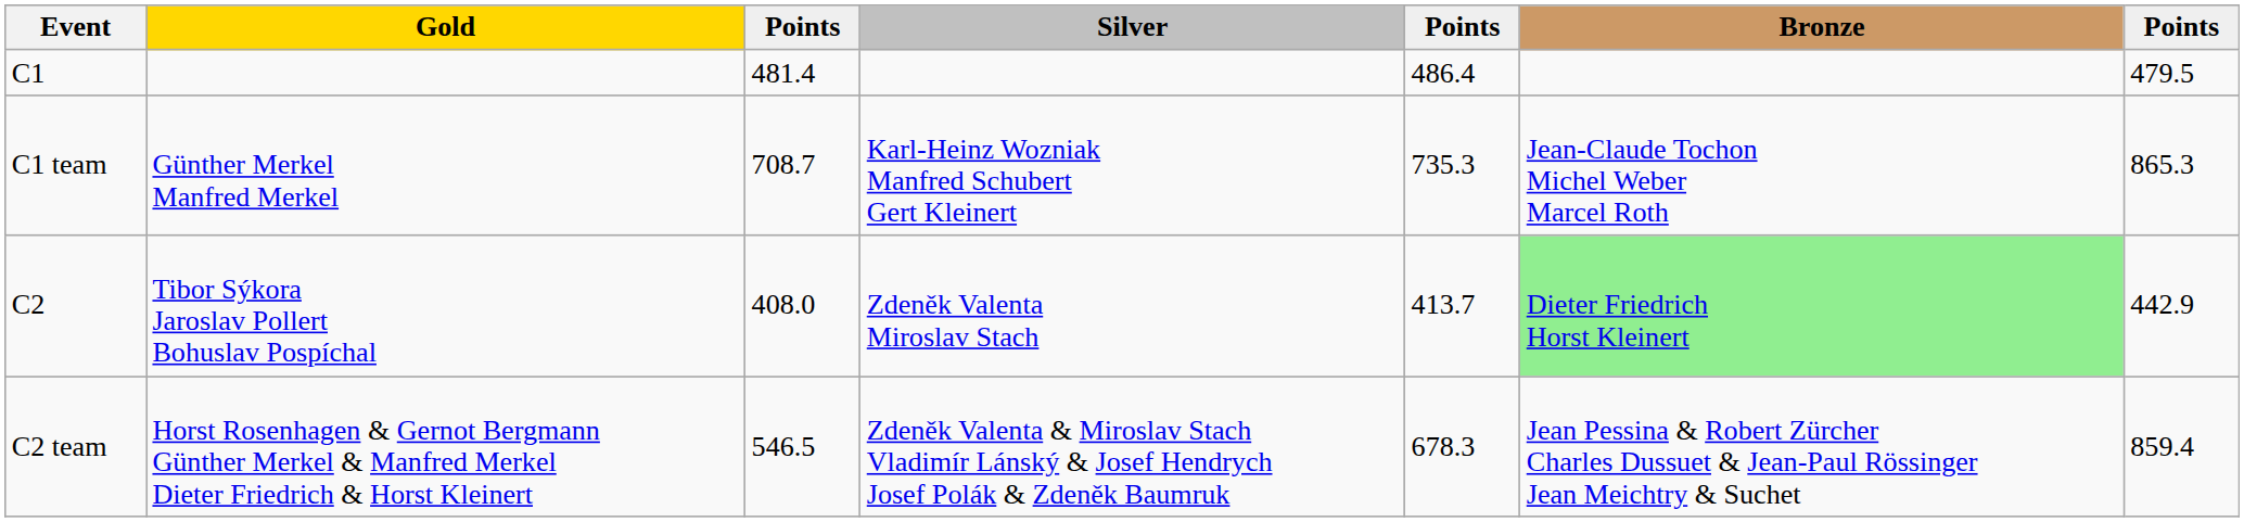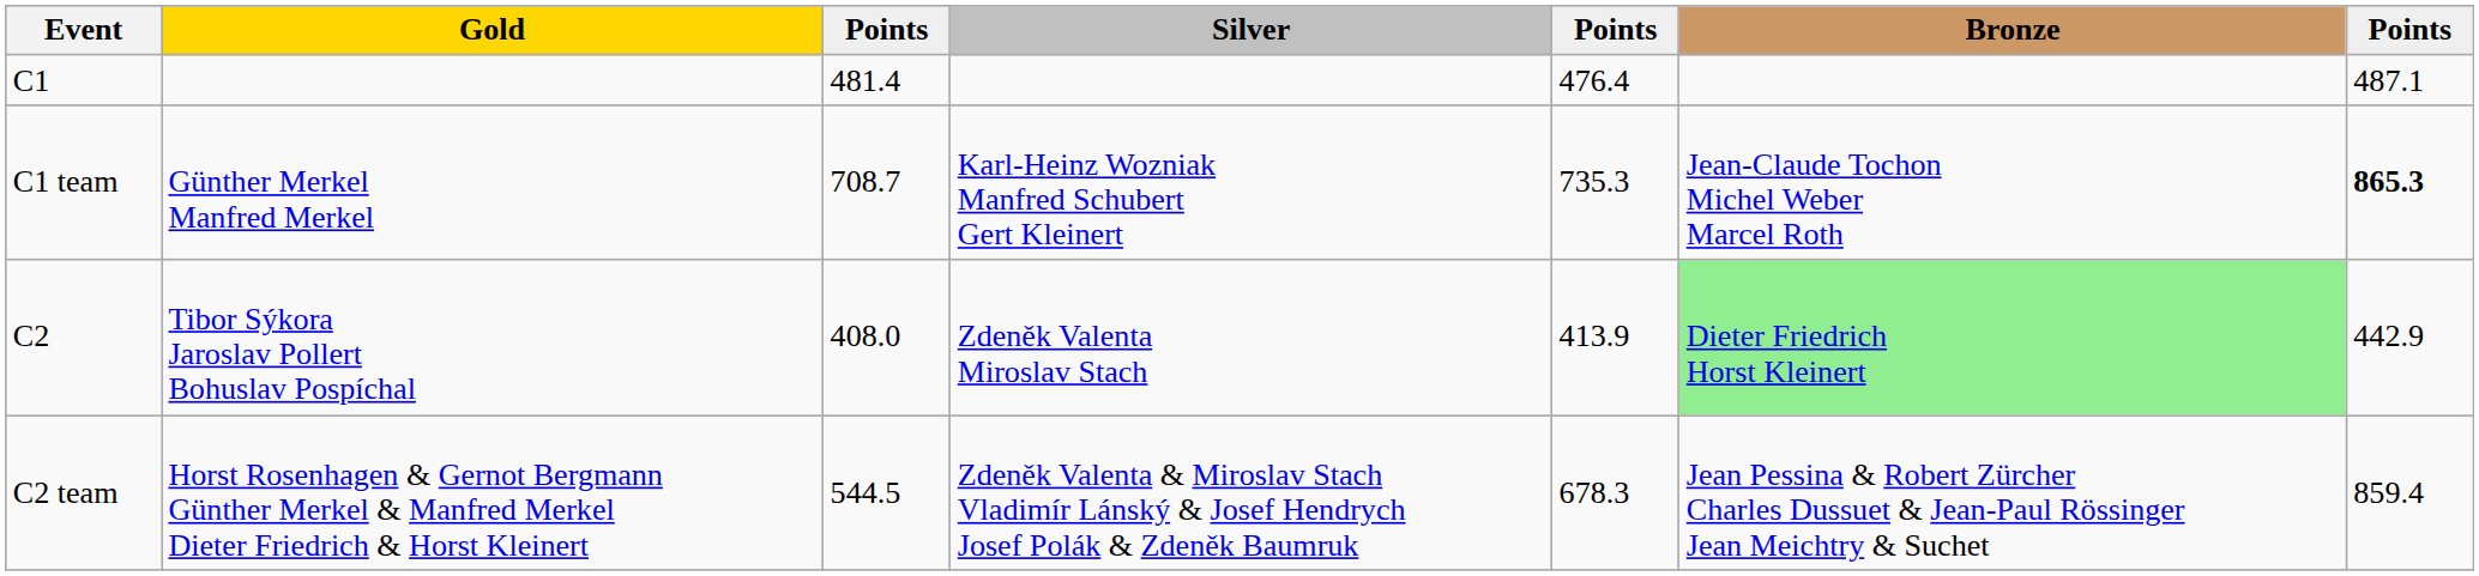C1 | column 5: 486.4 -> 476.4
C1 | column 7: 479.5 -> 487.1
C1 team | column 7: normal -> bold
C2 | column 5: 413.7 -> 413.9
C2 team | column 3: 546.5 -> 544.5
